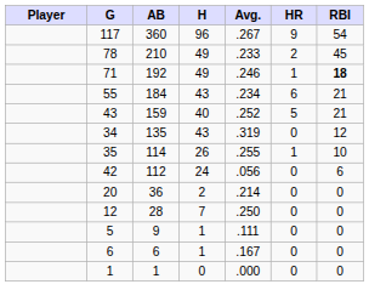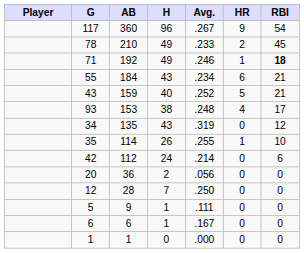+ row: 93 | 153 | 38 | .248 | 4 | 17
42 | Avg.: .056 -> .214
20 | Avg.: .214 -> .056
